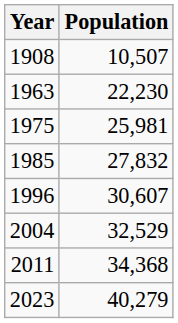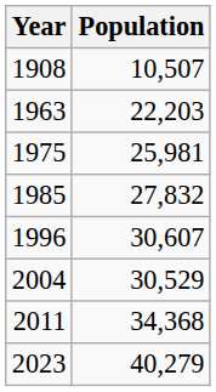1963 | Population: 22,230 -> 22,203
2004 | Population: 32,529 -> 30,529
